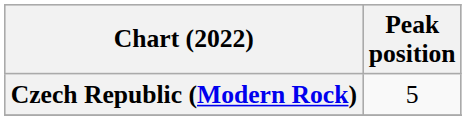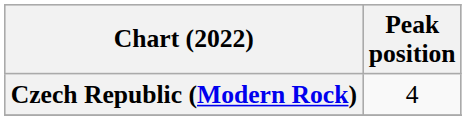Czech Republic (Modern Rock) | Peak position: 5 -> 4
